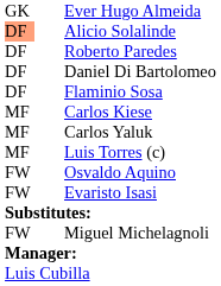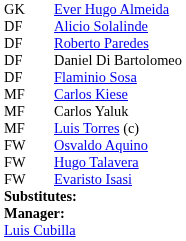Alicio Solalinde | column 1: lightsalmon background -> no background
+ row: FW | Hugo Talavera
- row: FW | Miguel Michelagnoli
